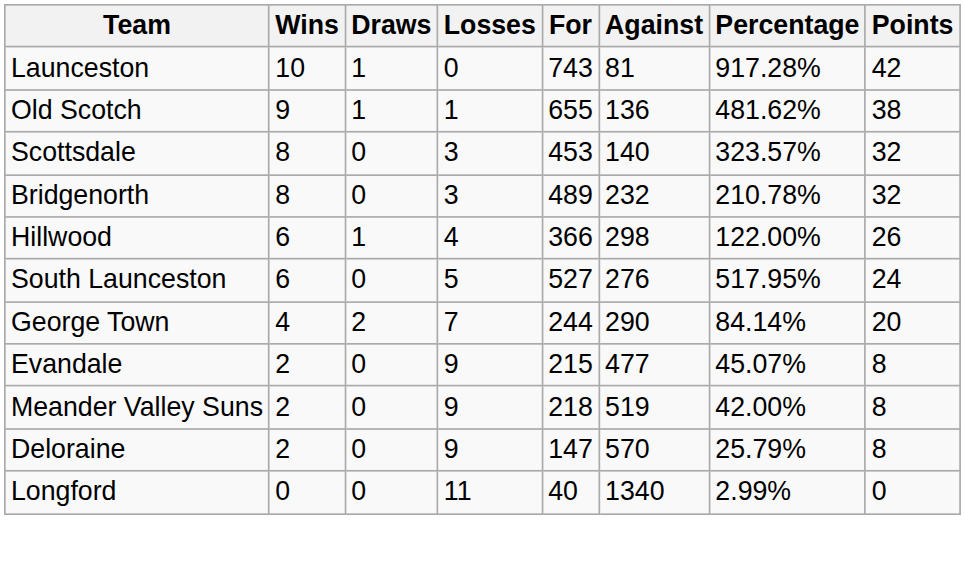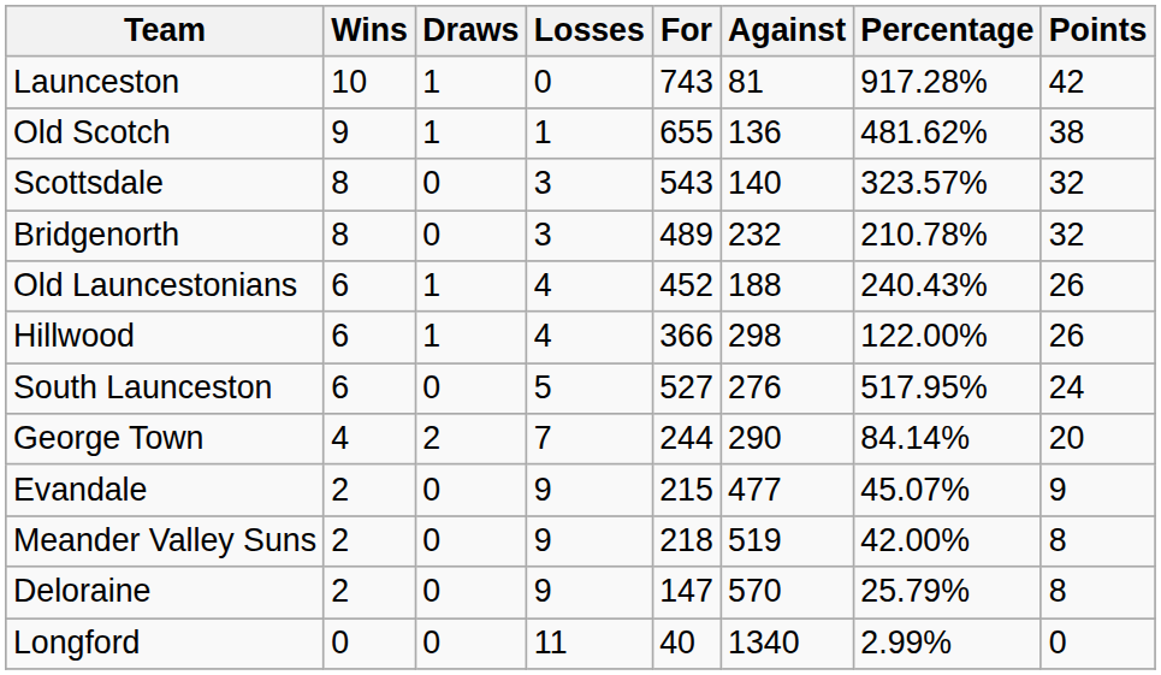Scottsdale | For: 453 -> 543
+ row: Old Launcestonians | 6 | 1 | 4 | 452 | 188 | 240.43% | 26
Evandale | Points: 8 -> 9
